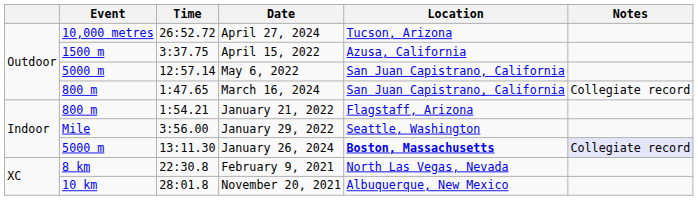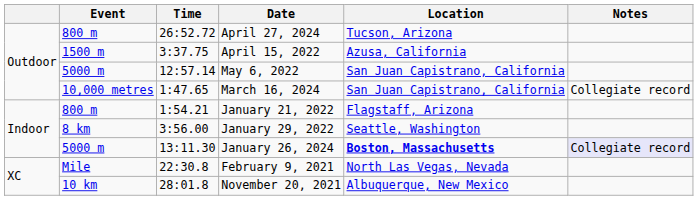April 27, 2024 | Event: 10,000 metres -> 800 m
March 16, 2024 | Event: 800 m -> 10,000 metres
January 29, 2022 | Event: Mile -> 8 km
February 9, 2021 | Event: 8 km -> Mile
